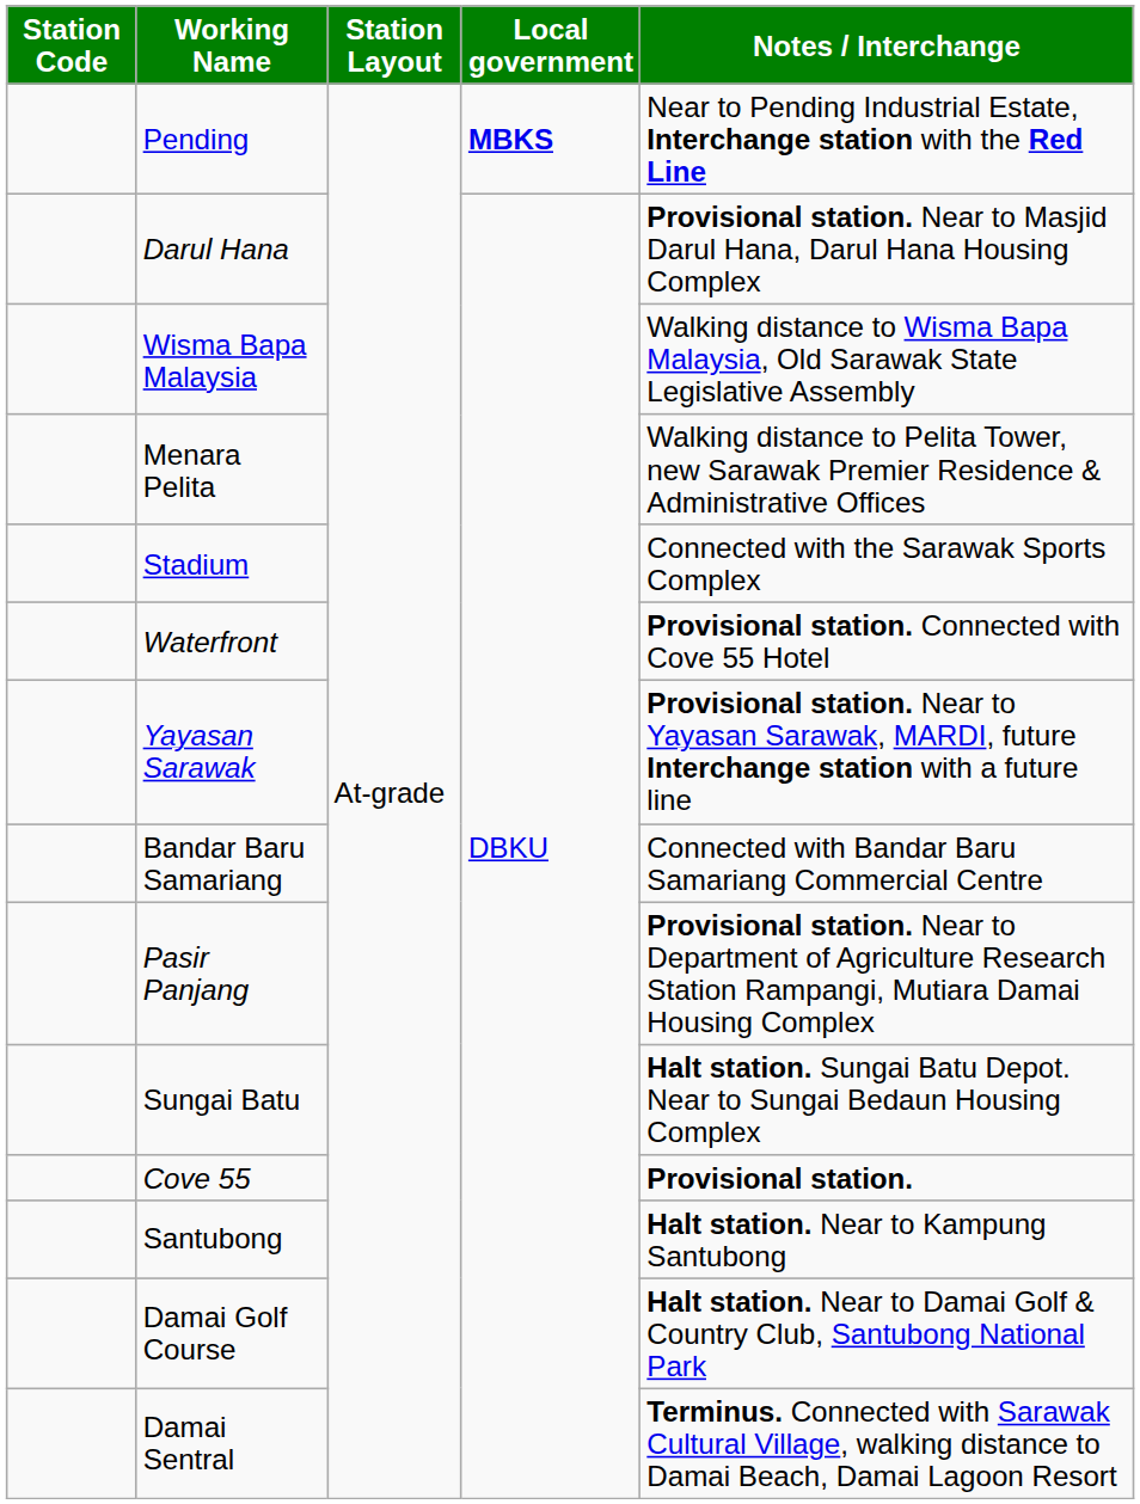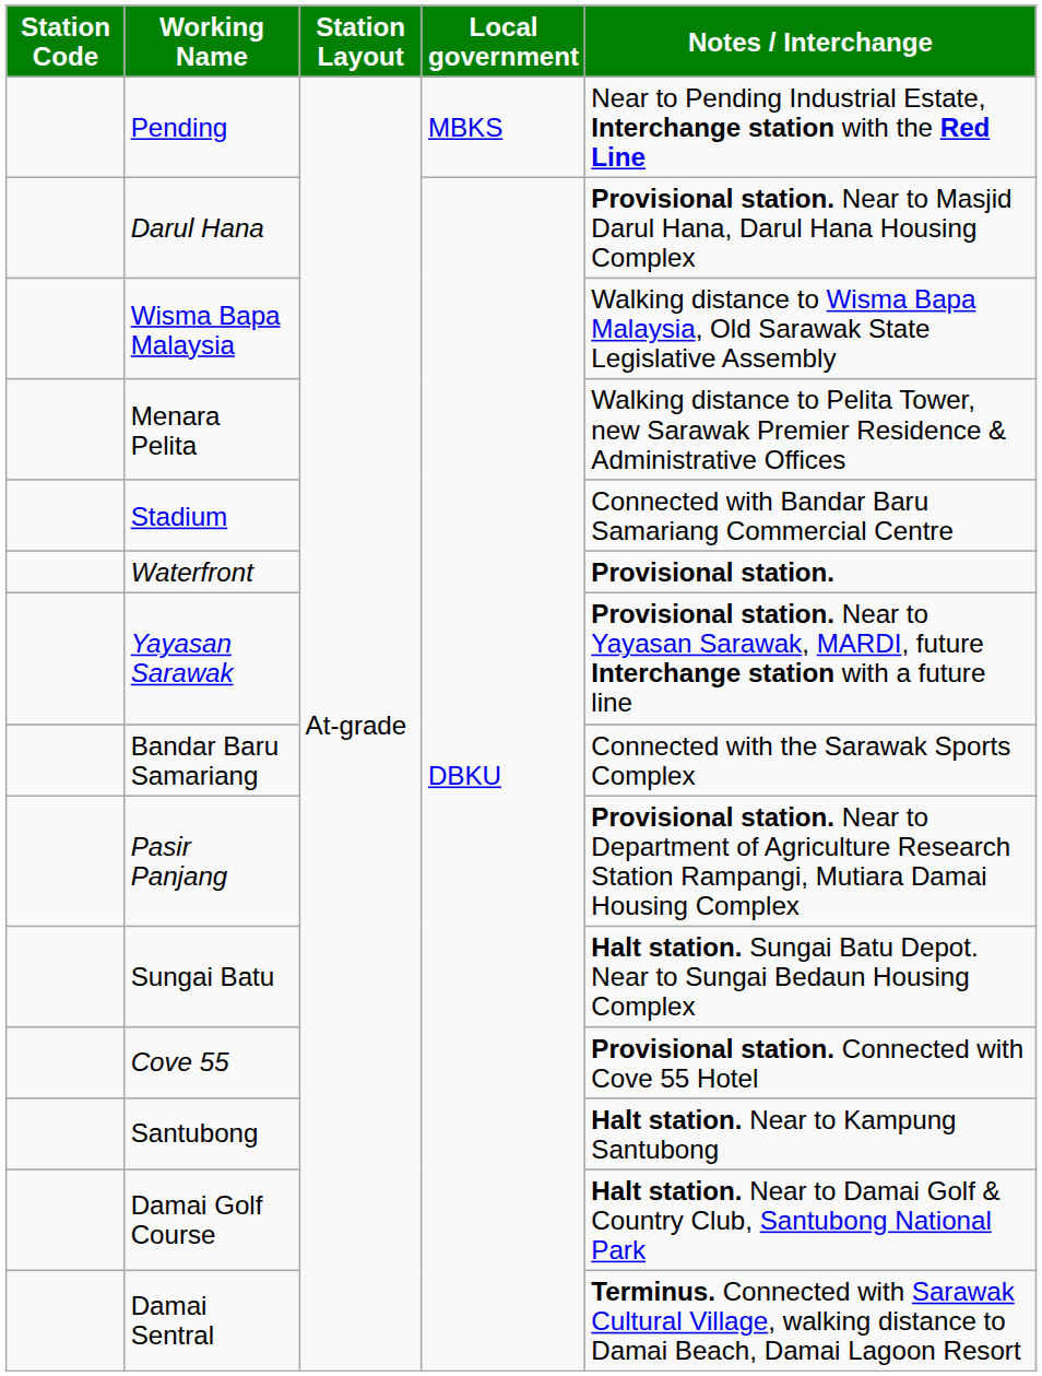Pending | Local government: bold -> normal
Stadium | Notes / Interchange: Connected with the Sarawak Sports Complex -> Connected with Bandar Baru Samariang Commercial Centre
Waterfront | Notes / Interchange: Provisional station. Connected with Cove 55 Hotel -> Provisional station.
Bandar Baru Samariang | Notes / Interchange: Connected with Bandar Baru Samariang Commercial Centre -> Connected with the Sarawak Sports Complex
Cove 55 | Notes / Interchange: Provisional station. -> Provisional station. Connected with Cove 55 Hotel
